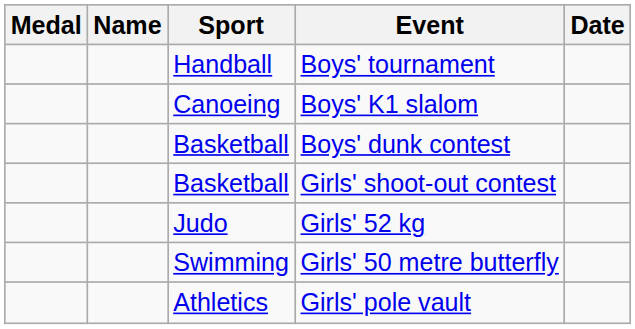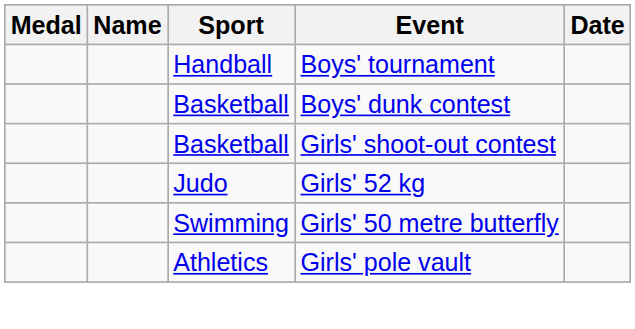- row: Canoeing | Boys' K1 slalom
